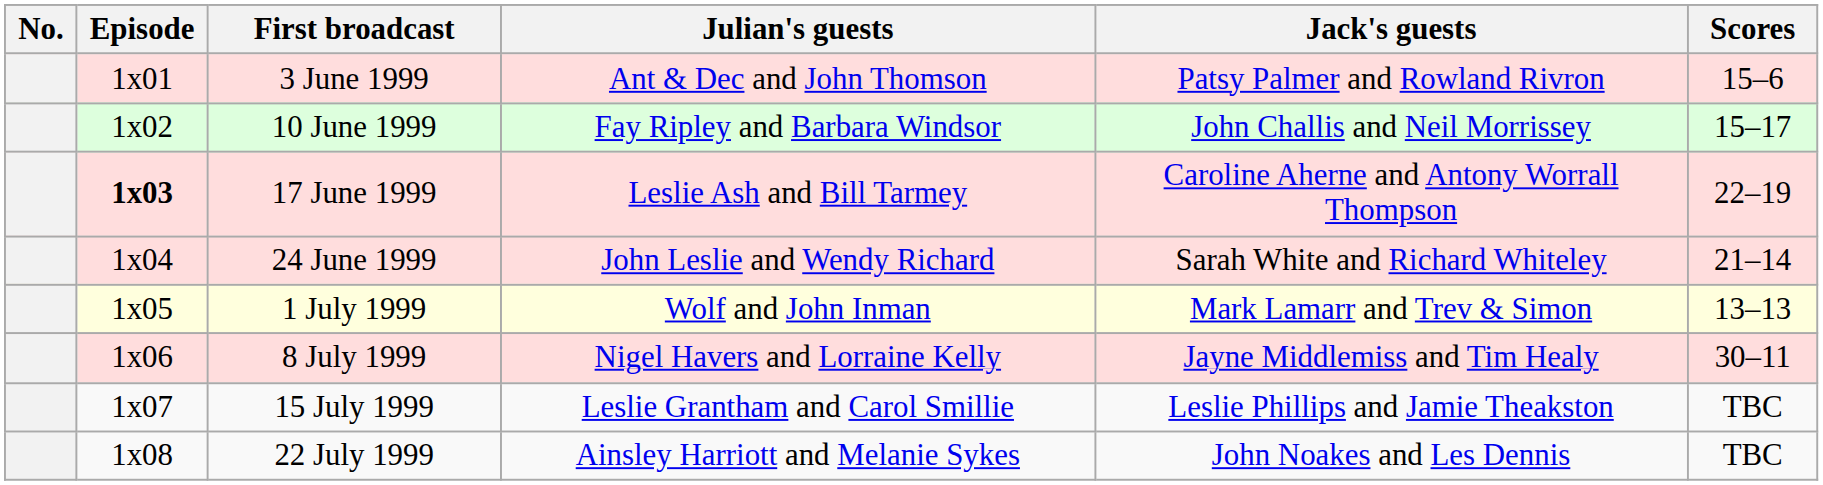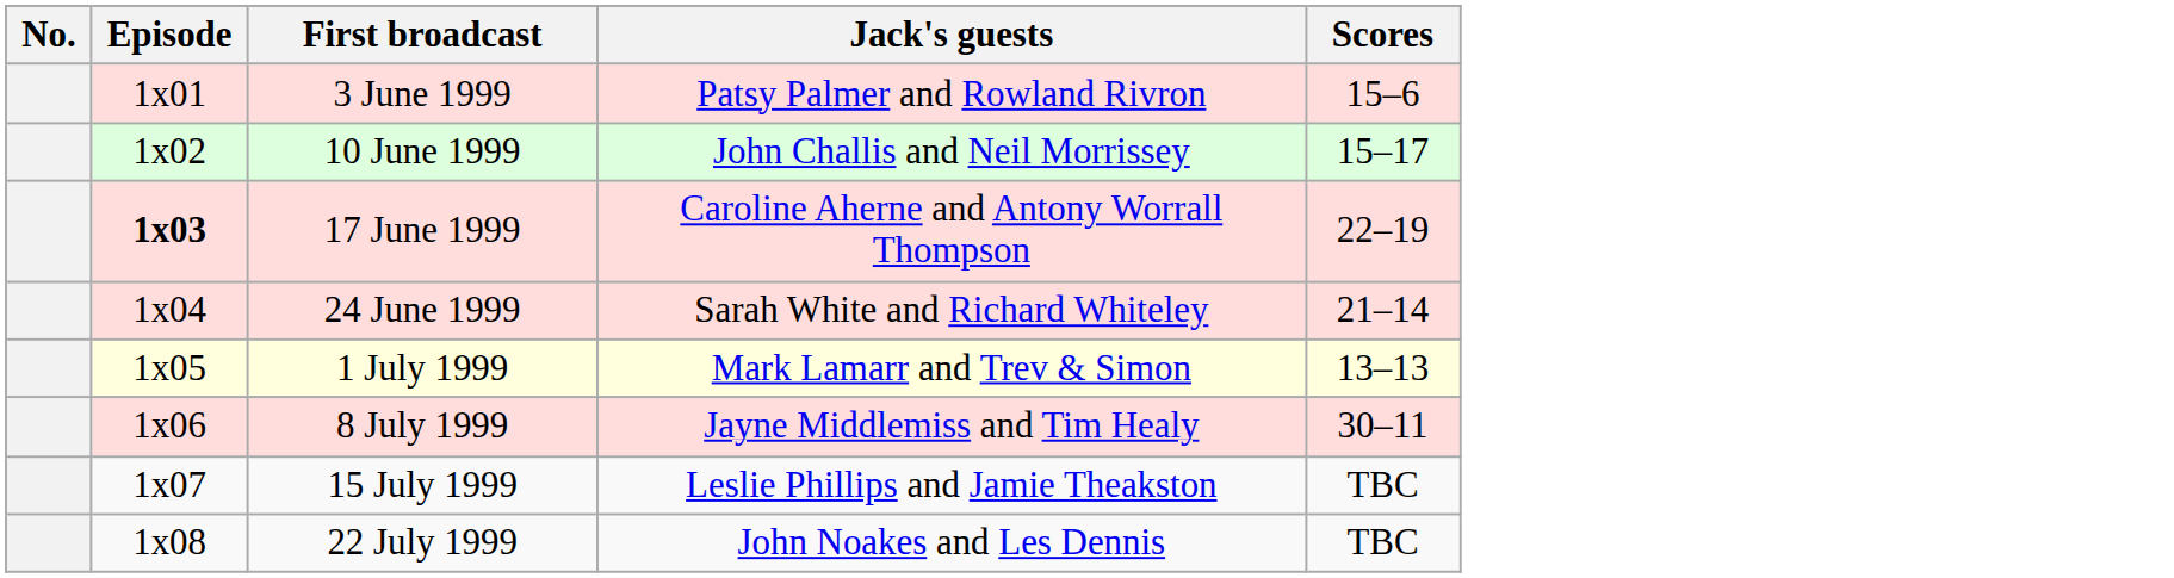- column: Julian's guests | Ant & Dec and John Thomson | Fay Ripley and Barbara Windsor | Leslie Ash and Bill Tarmey | John Leslie and Wendy Richard | Wolf and John Inman | Nigel Havers and Lorraine Kelly | Leslie Grantham and Carol Smillie | Ainsley Harriott and Melanie Sykes
